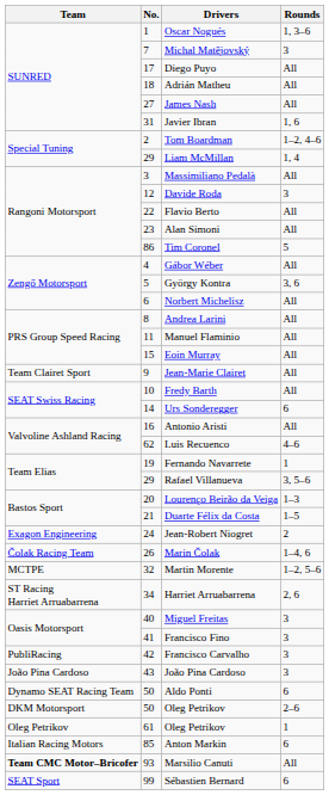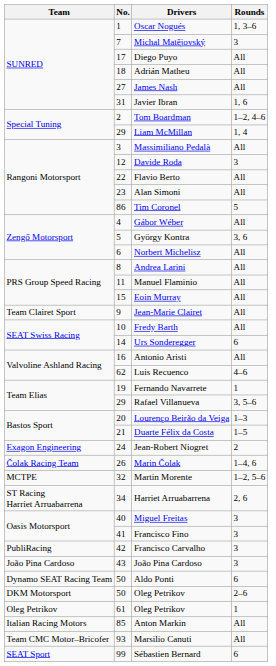Anton Markin | Rounds: 6 -> All
Marsilio Canuti | Team: bold -> normal
